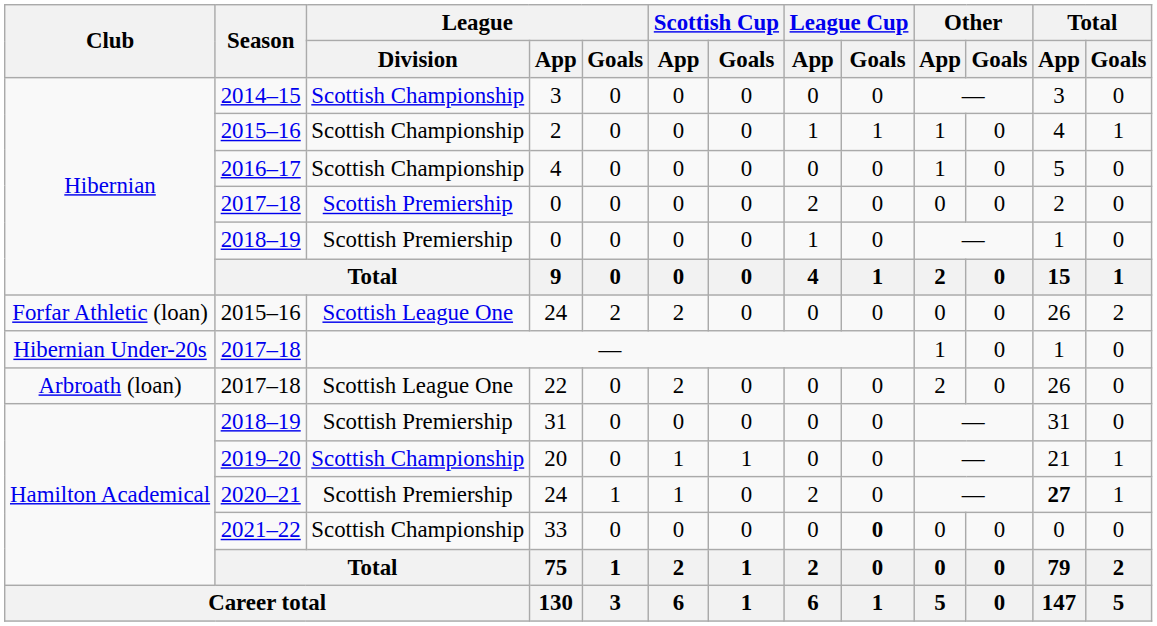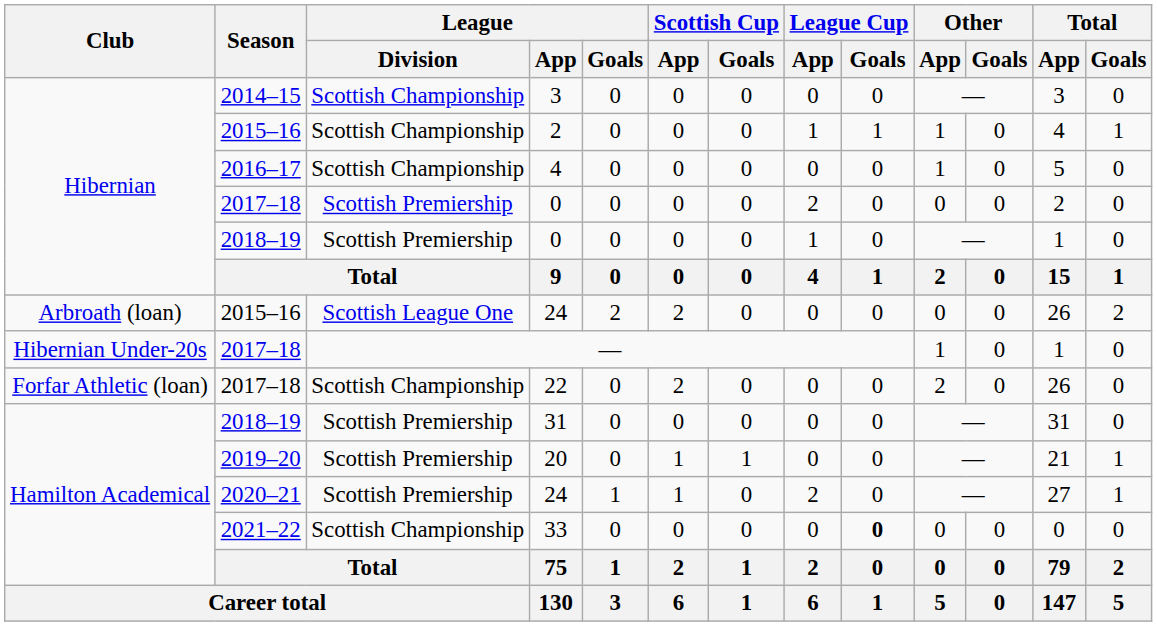2015–16 / 24 | Club: Forfar Athletic (loan) -> Arbroath (loan)
22 | Club: Arbroath (loan) -> Forfar Athletic (loan)
22 | League / Division: Scottish League One -> Scottish Championship
20 | League / Division: Scottish Championship -> Scottish Premiership
2020–21 / 24 | Total / App: bold -> normal
